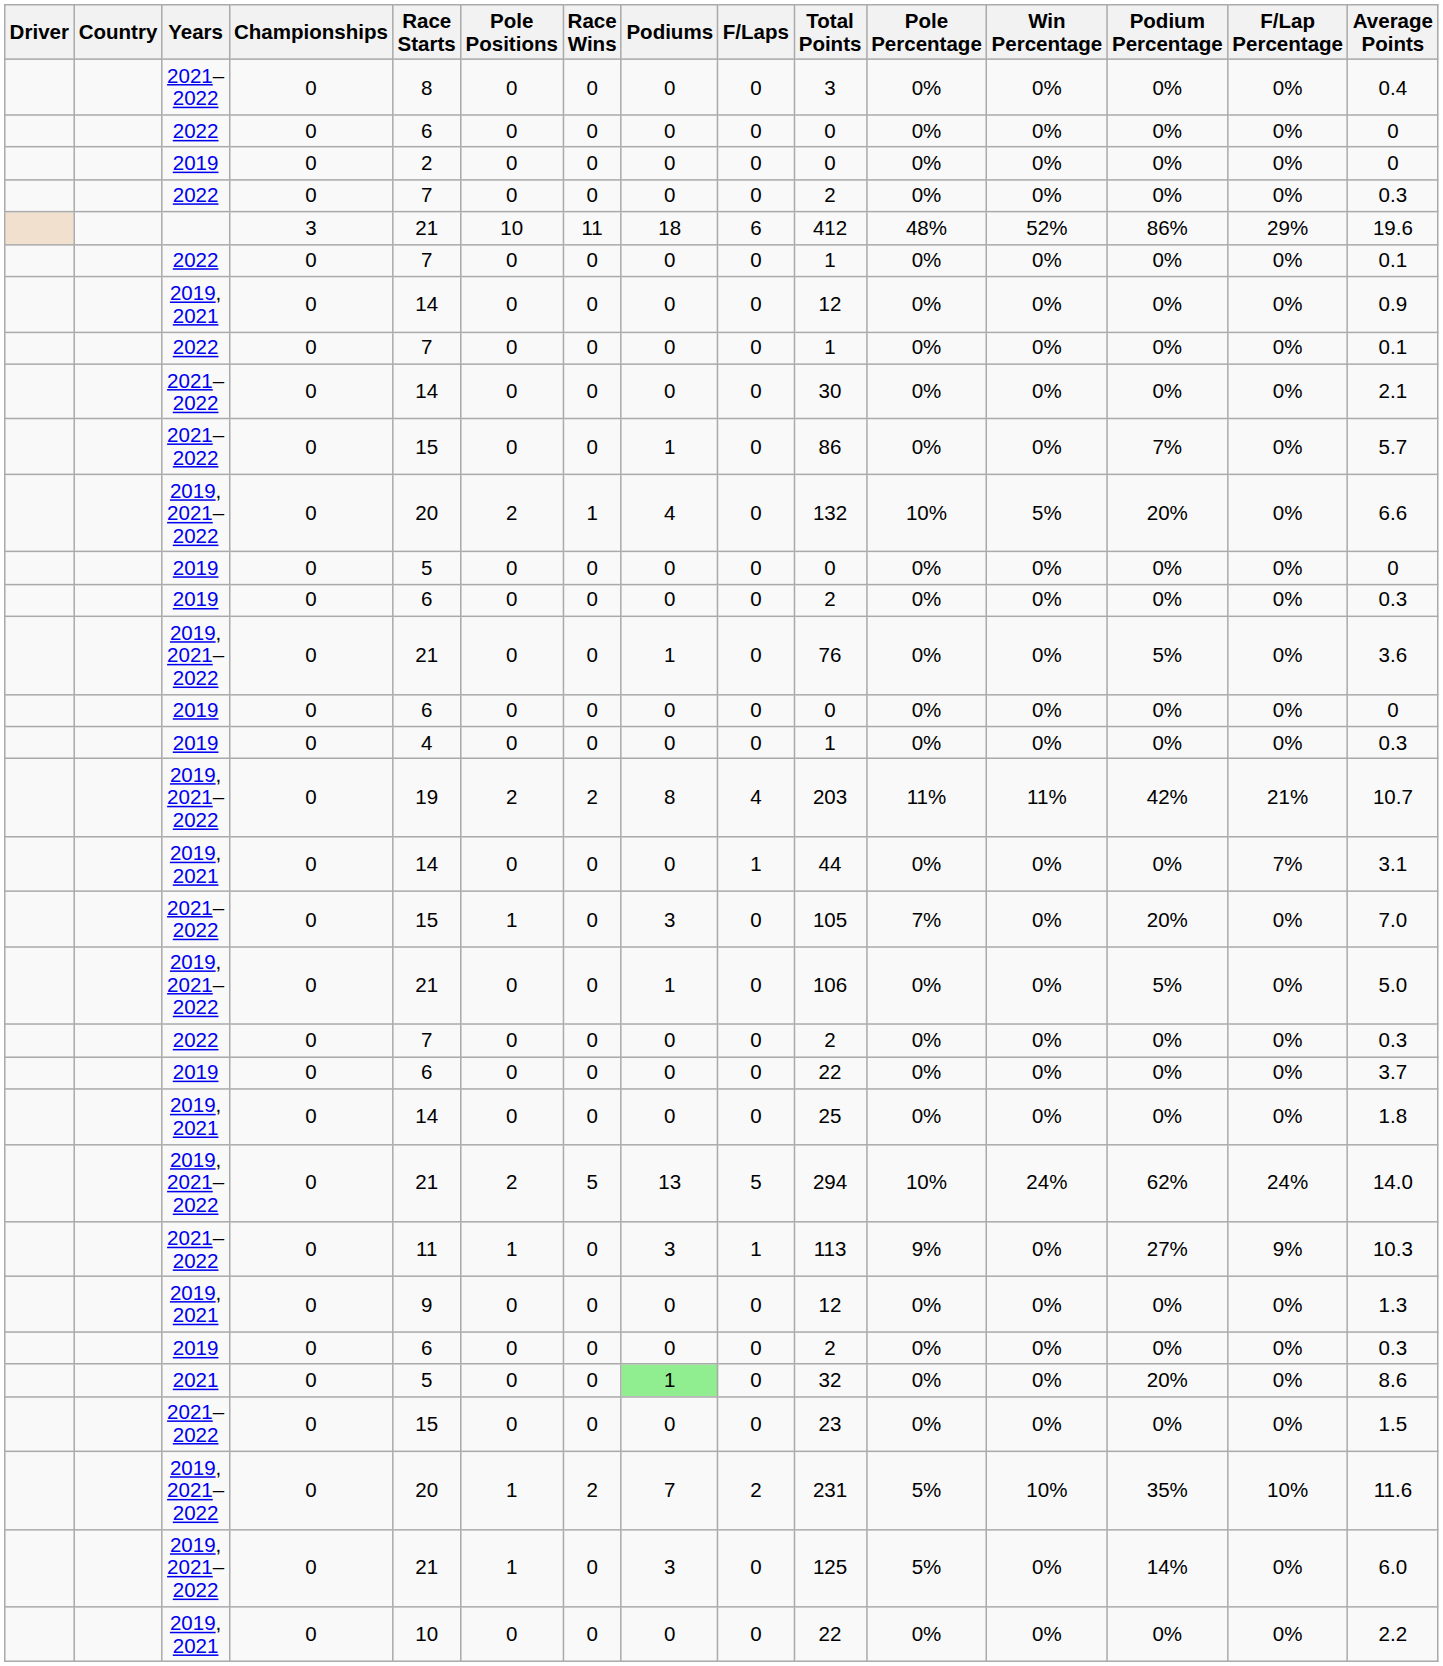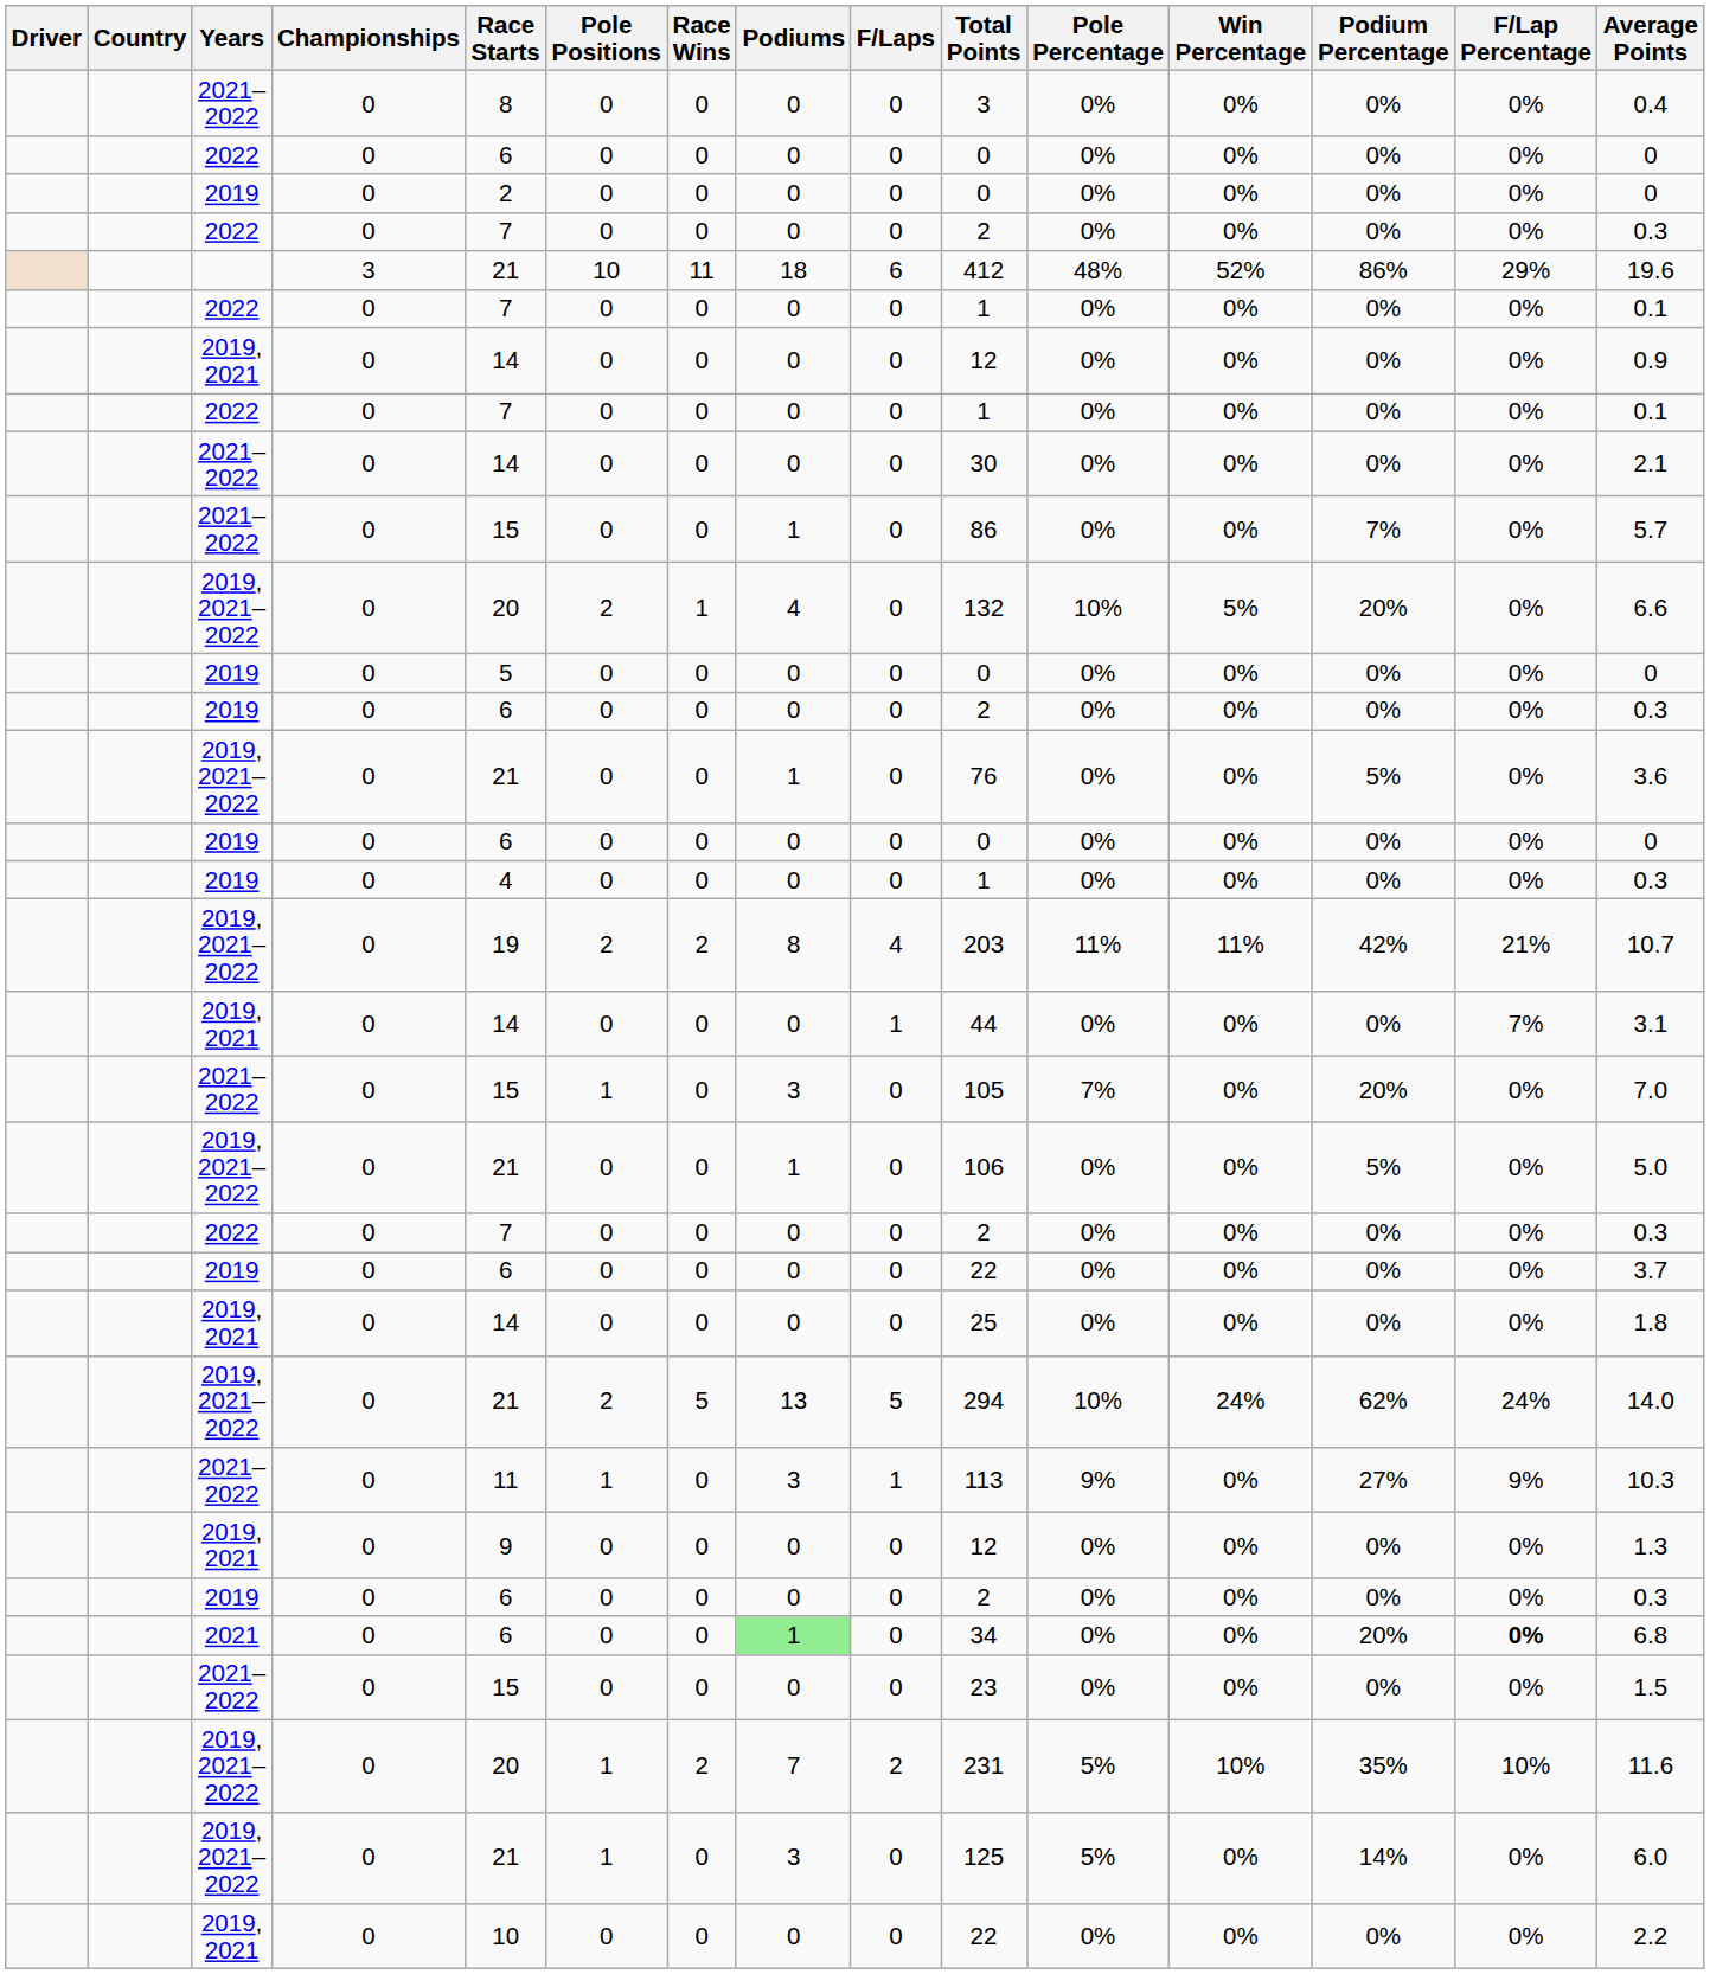2021 | Race Starts: 5 -> 6
2021 | Total Points: 32 -> 34
2021 | F/Lap Percentage: normal -> bold
2021 | Average Points: 8.6 -> 6.8
